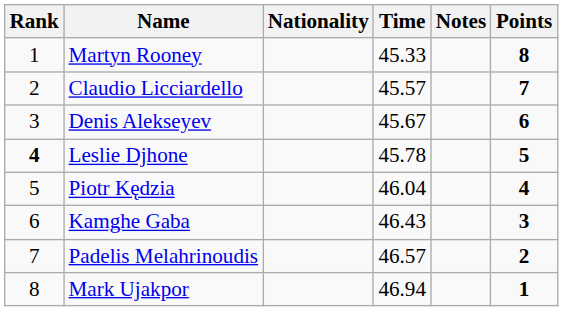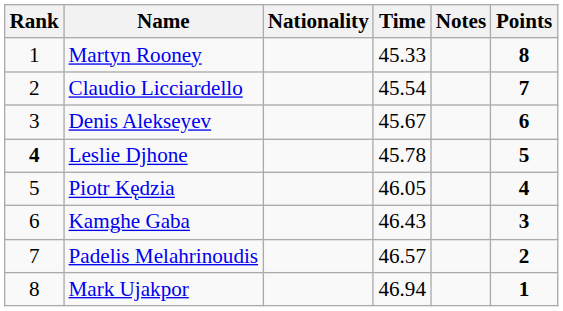Claudio Licciardello | Time: 45.57 -> 45.54
Piotr Kędzia | Time: 46.04 -> 46.05
